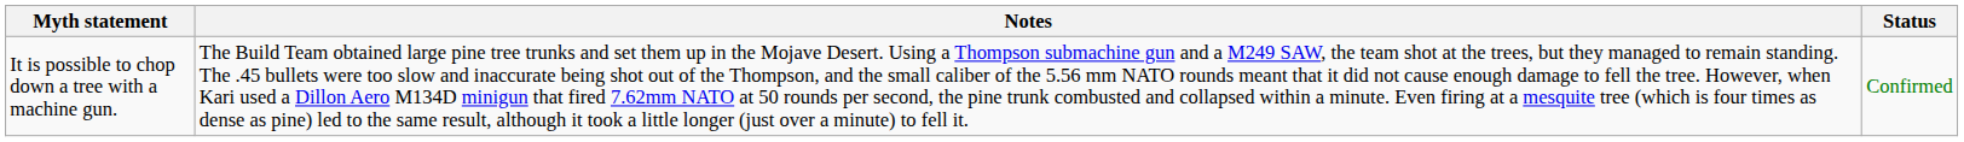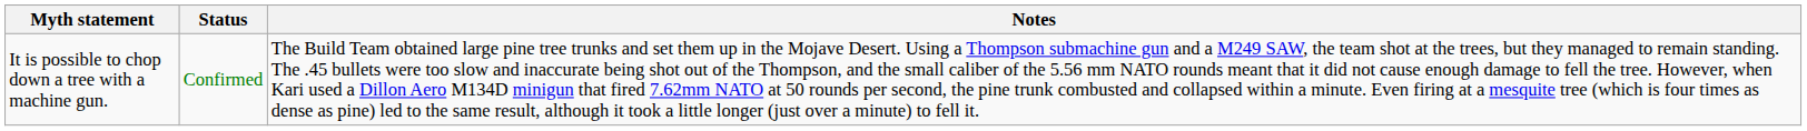columns swapped: Status <-> Notes
